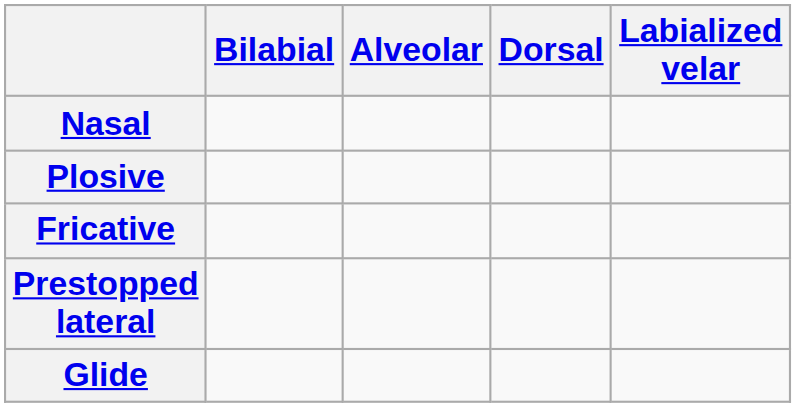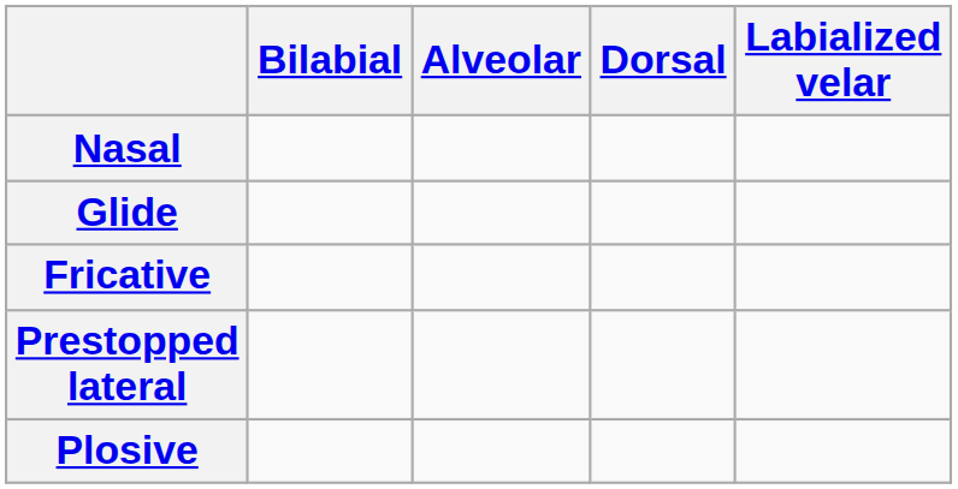rows swapped: Plosive <-> Glide
